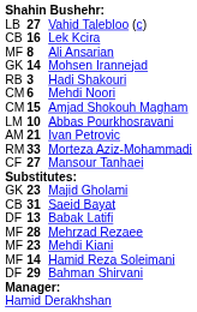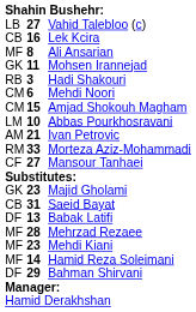Mohsen Irannejad | column 2: 14 -> 11
